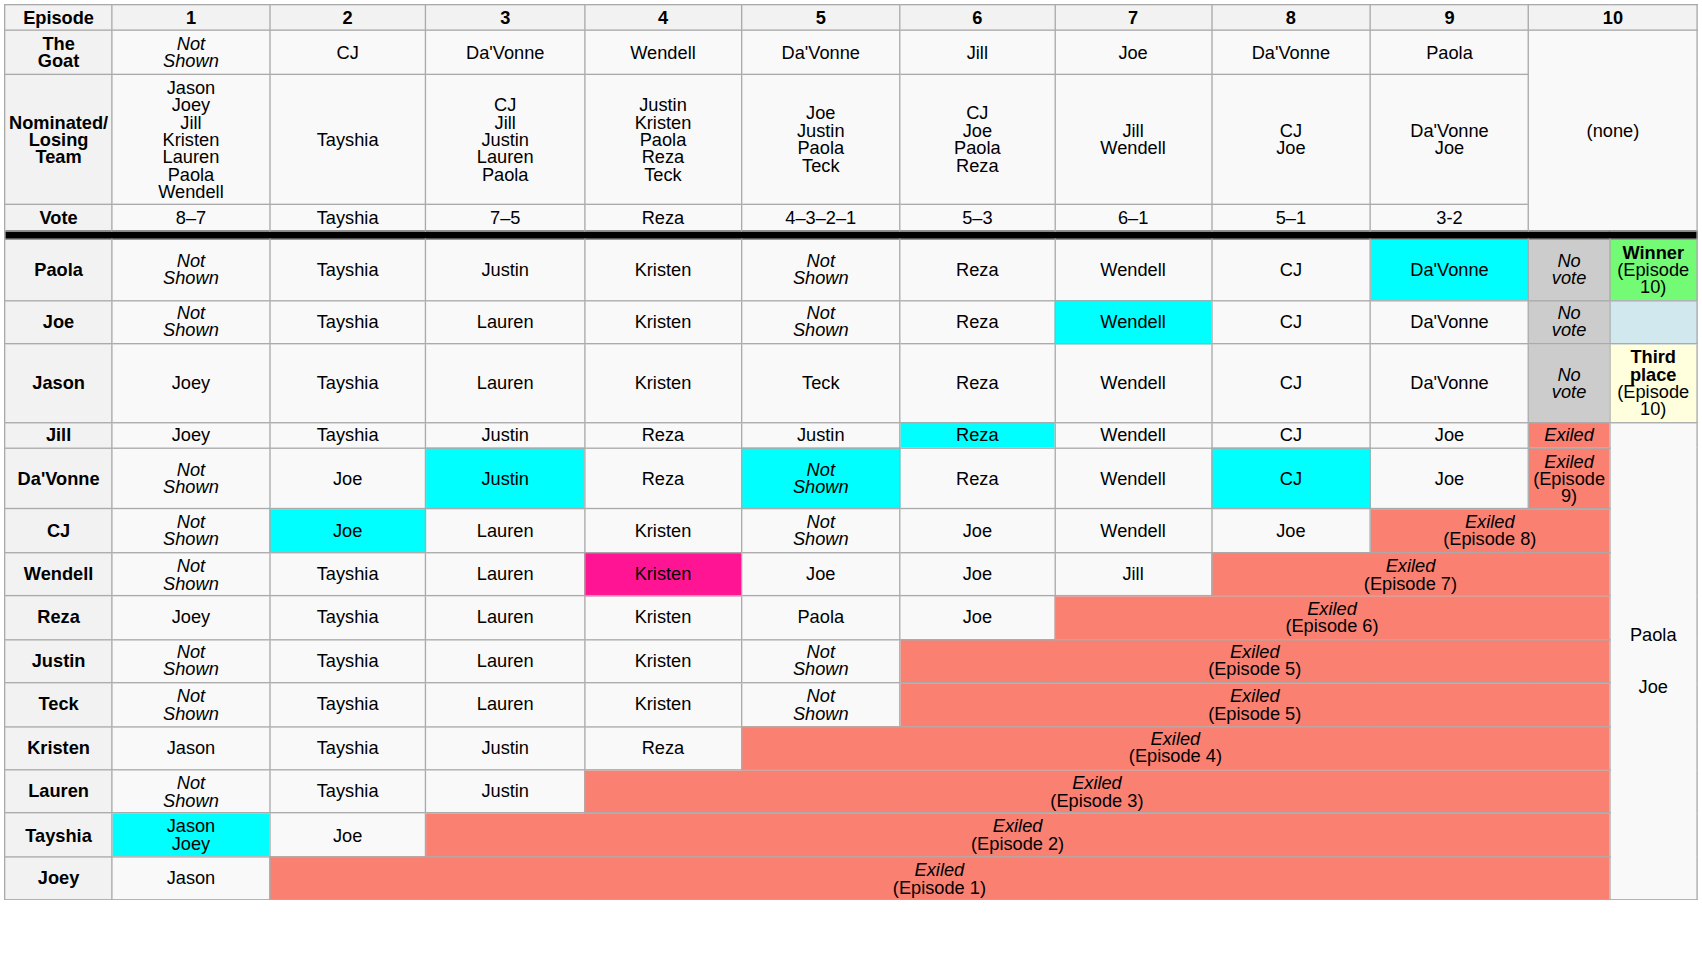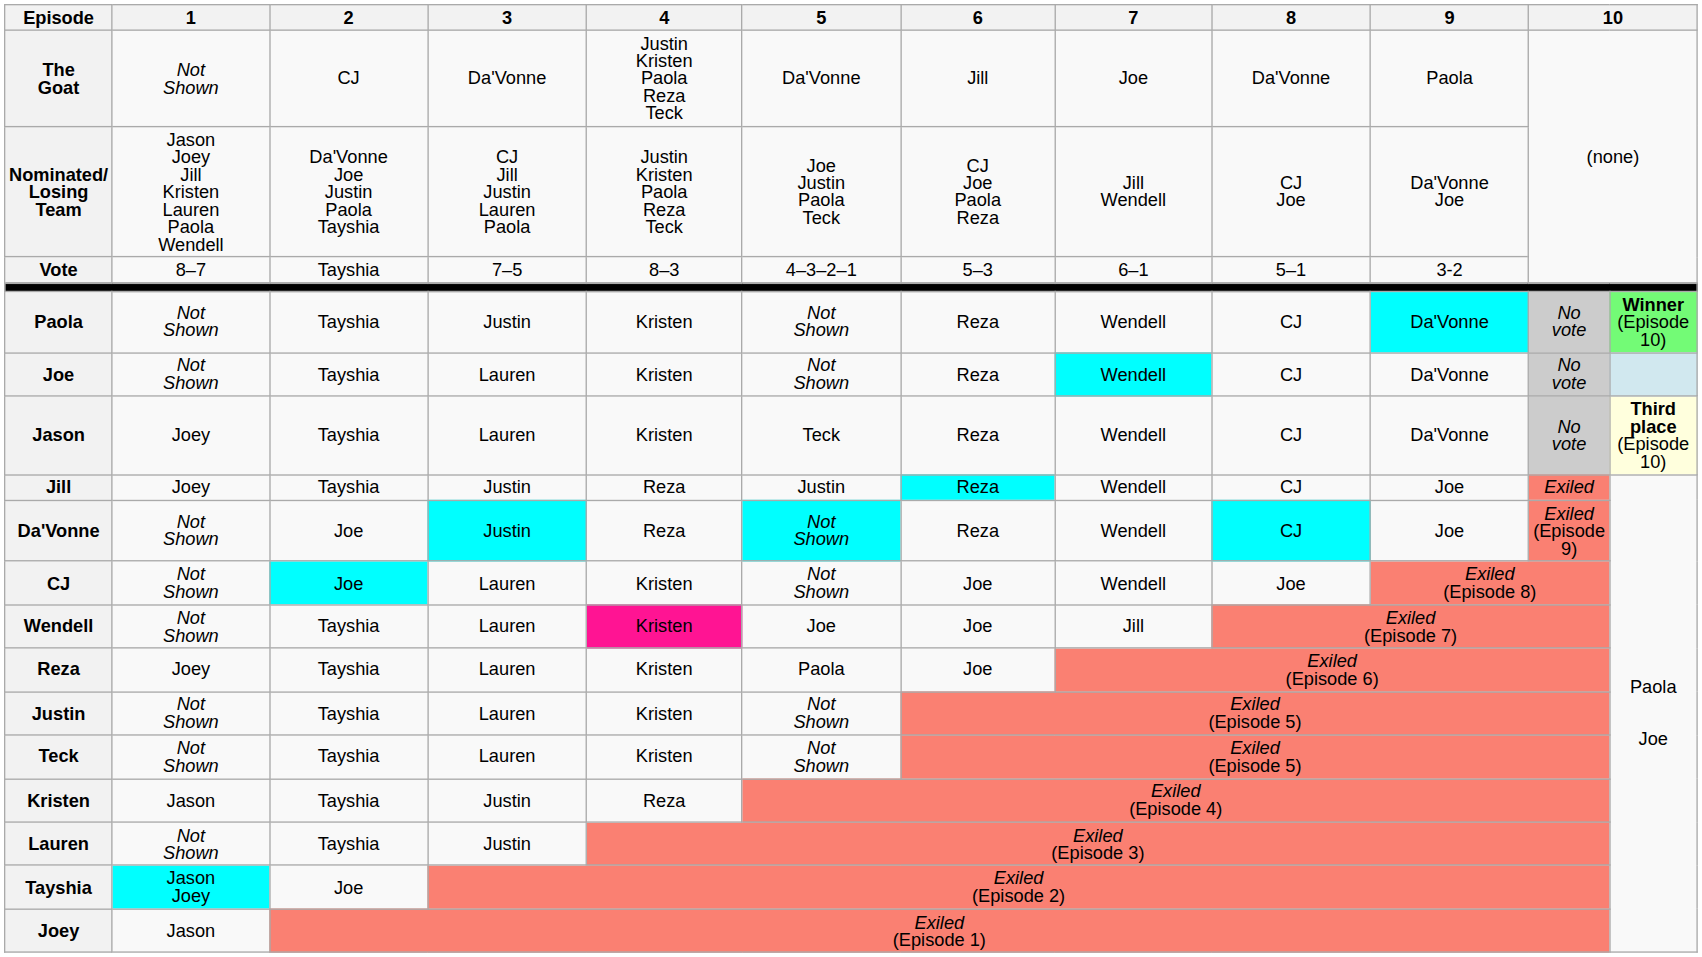The Goat | 4: Wendell -> Justin Kristen Paola Reza Teck
Nominated/ Losing Team | 2: Tayshia -> Da'Vonne Joe Justin Paola Tayshia
Vote | 4: Reza -> 8–3
